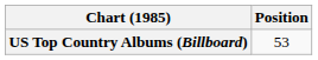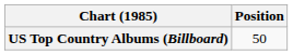US Top Country Albums (Billboard) | Position: 53 -> 50
